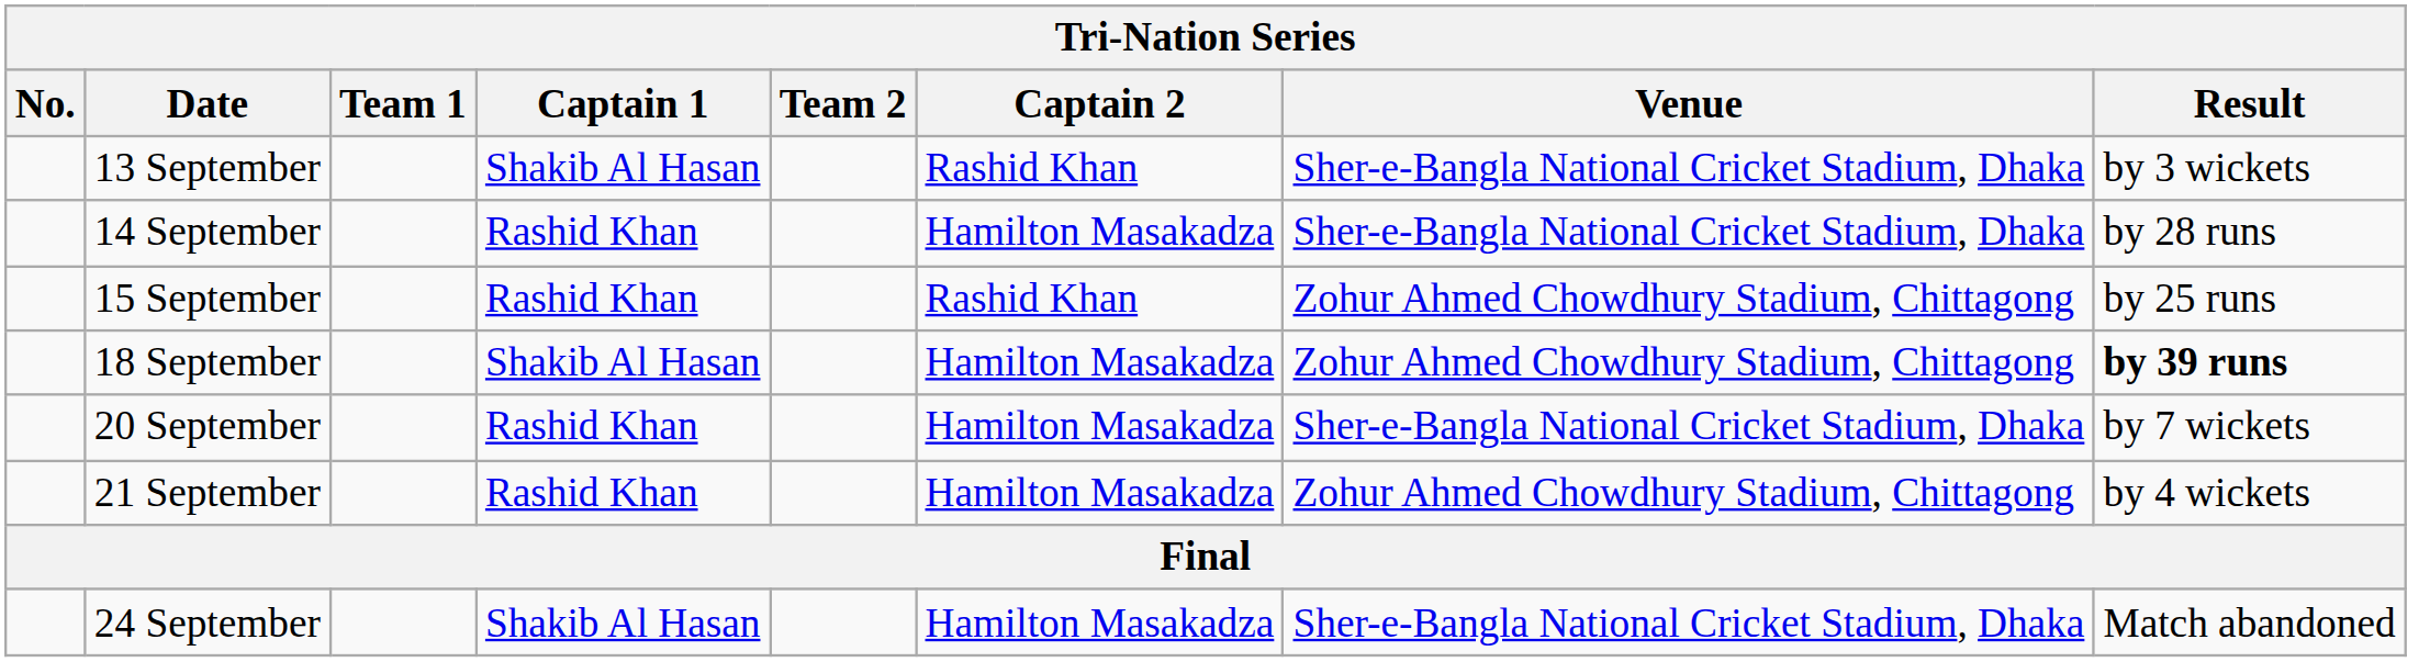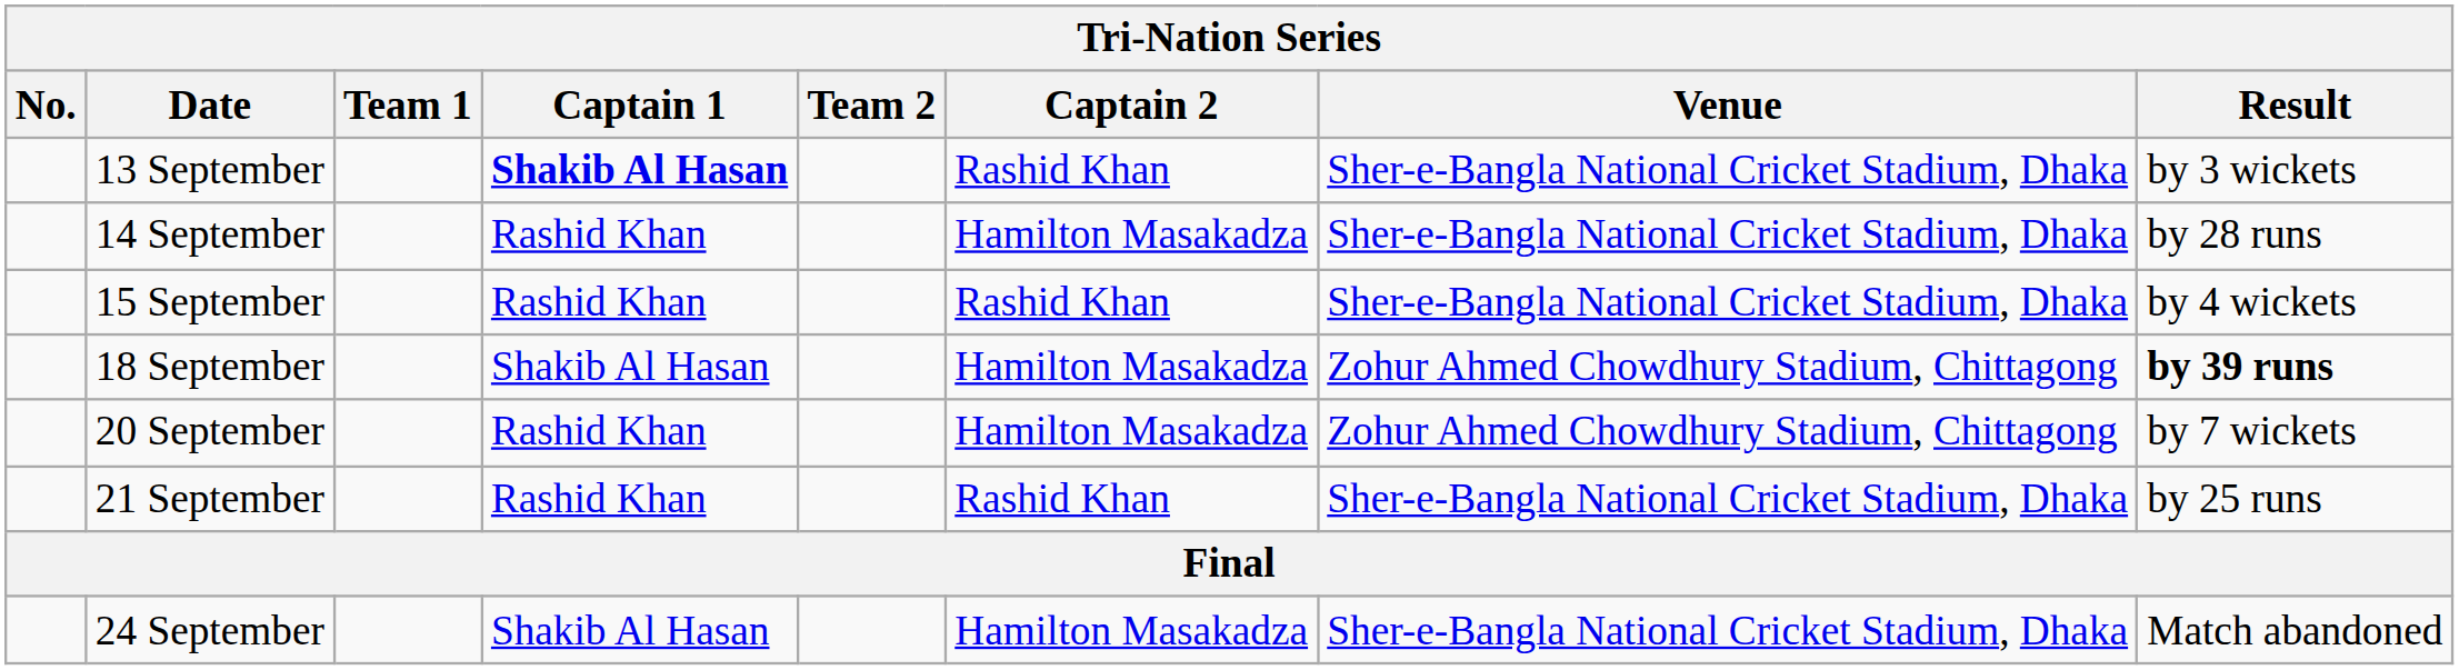13 September | Captain 1: normal -> bold
15 September | Venue: Zohur Ahmed Chowdhury Stadium, Chittagong -> Sher-e-Bangla National Cricket Stadium, Dhaka
15 September | Result: by 25 runs -> by 4 wickets
20 September | Venue: Sher-e-Bangla National Cricket Stadium, Dhaka -> Zohur Ahmed Chowdhury Stadium, Chittagong
21 September | Captain 2: Hamilton Masakadza -> Rashid Khan
21 September | Venue: Zohur Ahmed Chowdhury Stadium, Chittagong -> Sher-e-Bangla National Cricket Stadium, Dhaka
21 September | Result: by 4 wickets -> by 25 runs
